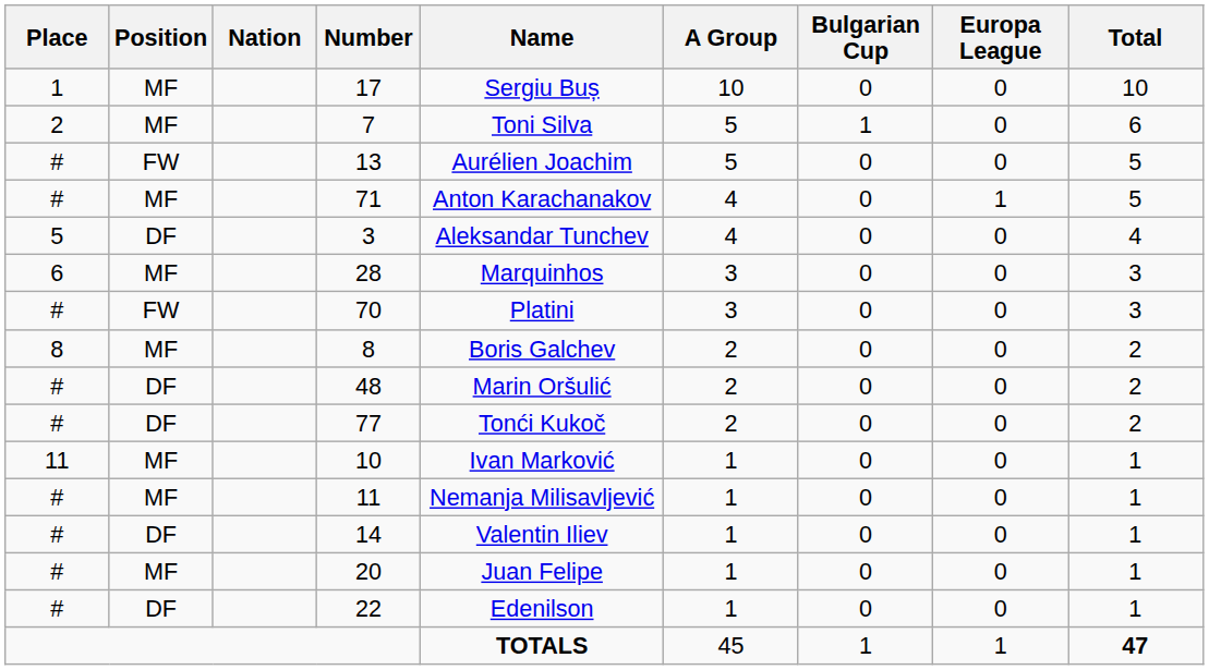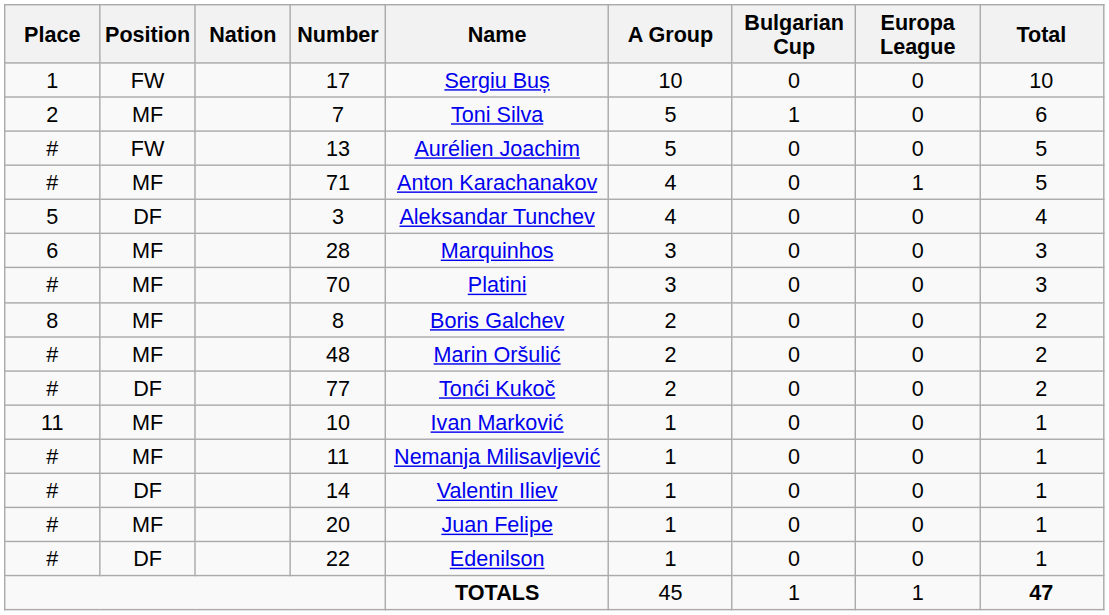17 | Position: MF -> FW
70 | Position: FW -> MF
48 | Position: DF -> MF
